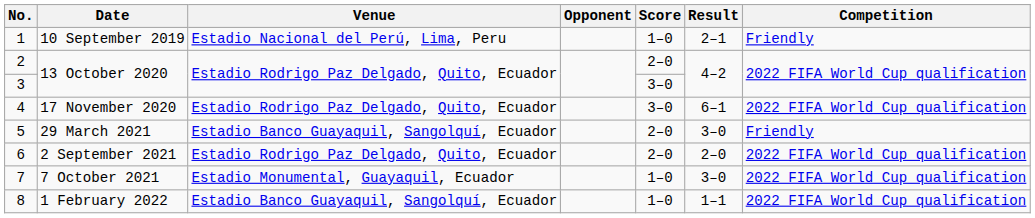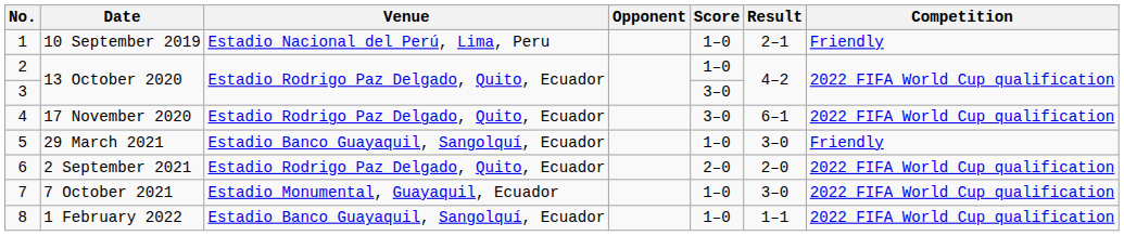2 | Score: 2–0 -> 1–0
5 | Score: 2–0 -> 1–0
